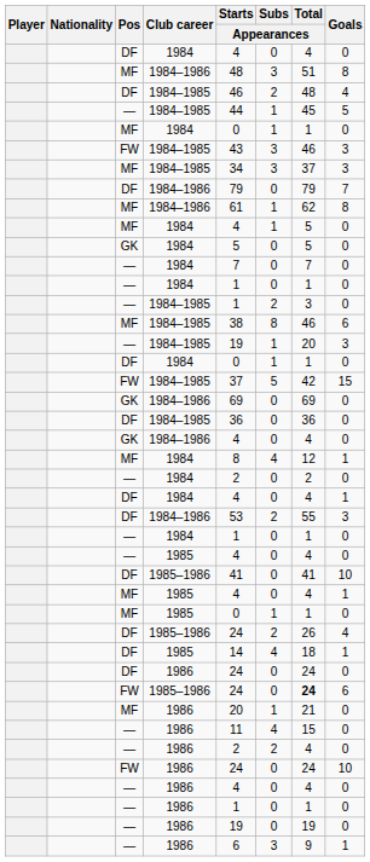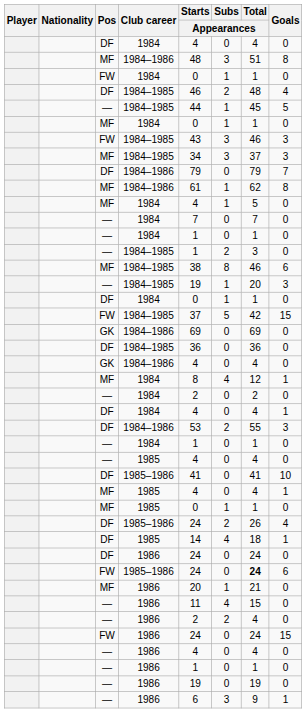+ row: FW | 1984 | 0 | 1 | 1 | 0
- row: GK | 1984 | 5 | 0 | 5 | 0
FW / 1986 | Goals: 10 -> 15
